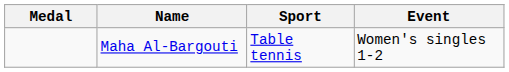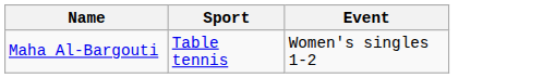- column: Medal
